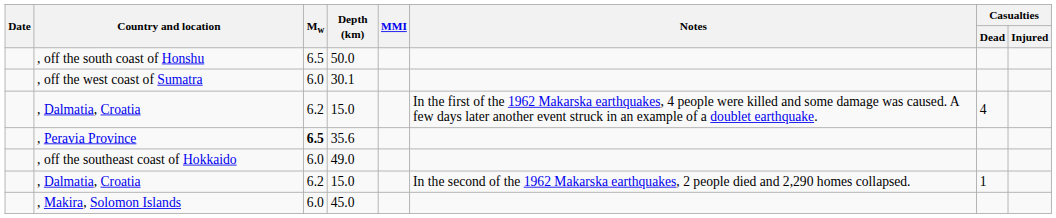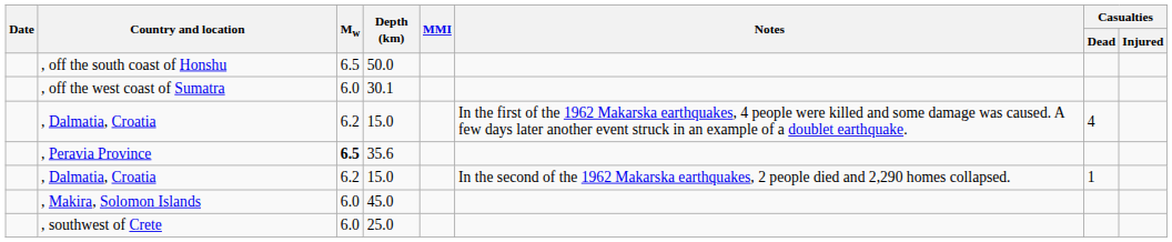- row: , off the southeast coast of Hokkaido | 6.0 | 49.0
+ row: , southwest of Crete | 6.0 | 25.0
